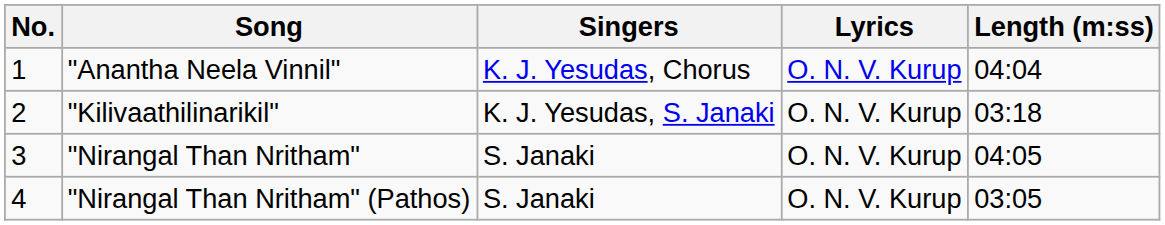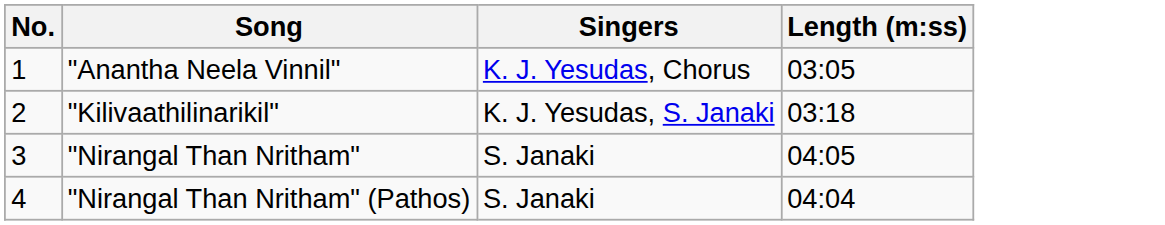- column: Lyrics | O. N. V. Kurup | O. N. V. Kurup | O. N. V. Kurup | O. N. V. Kurup
"Anantha Neela Vinnil" | Length (m:ss): 04:04 -> 03:05
"Nirangal Than Nritham" (Pathos) | Length (m:ss): 03:05 -> 04:04
